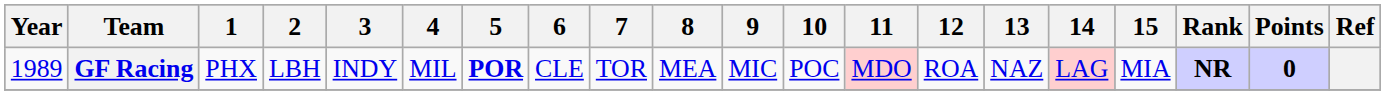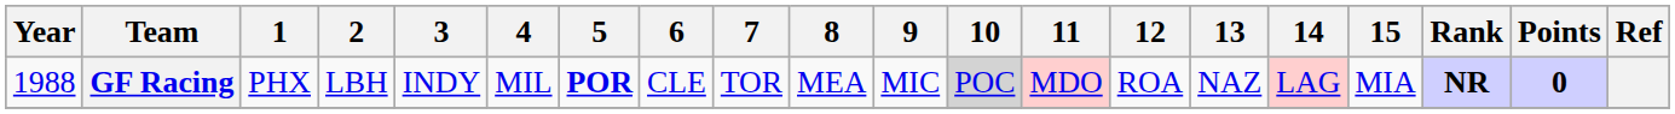GF Racing | Year: 1989 -> 1988
GF Racing | 10: no background -> lightgrey background
